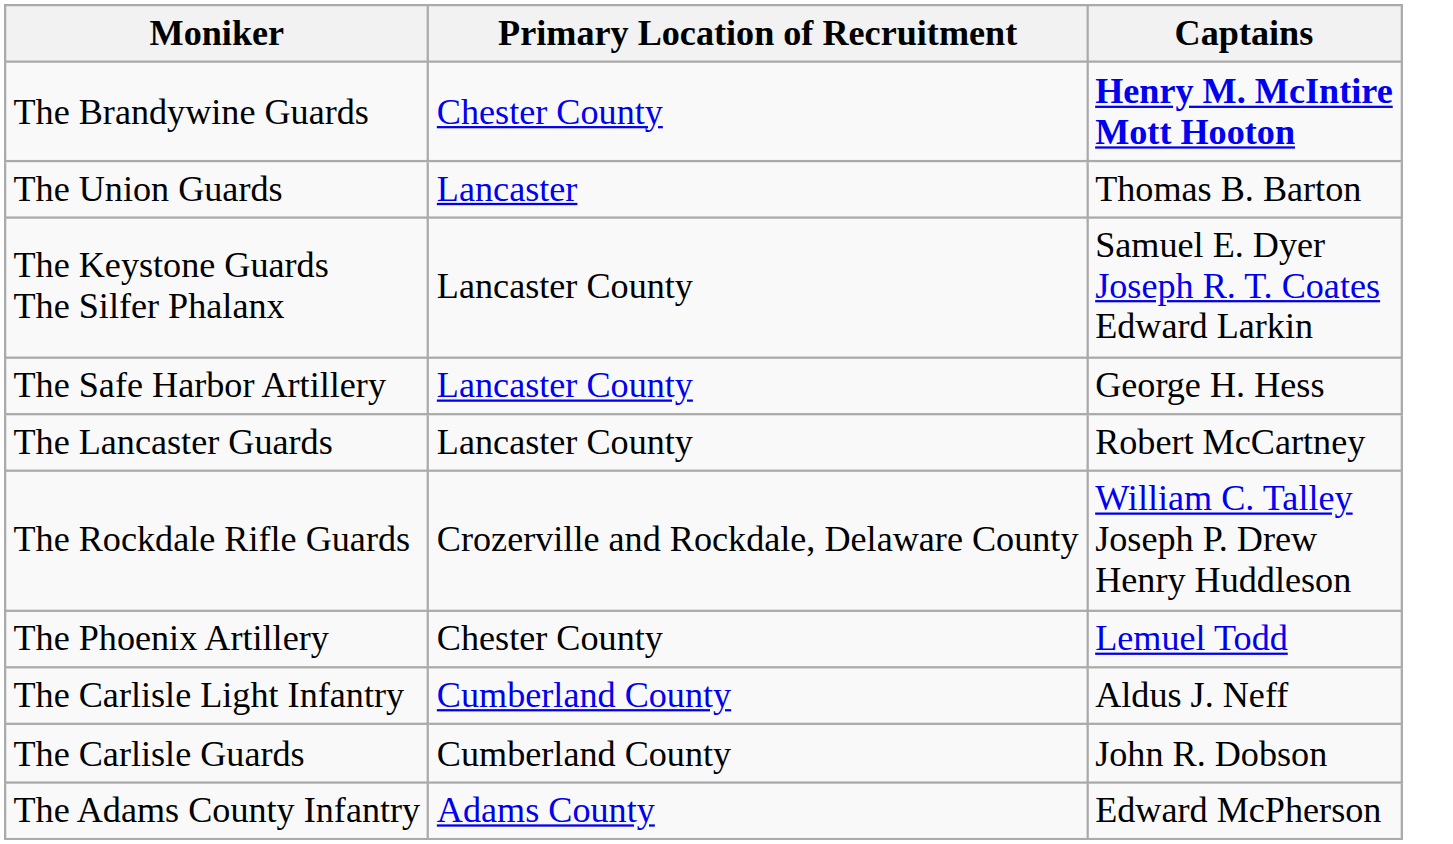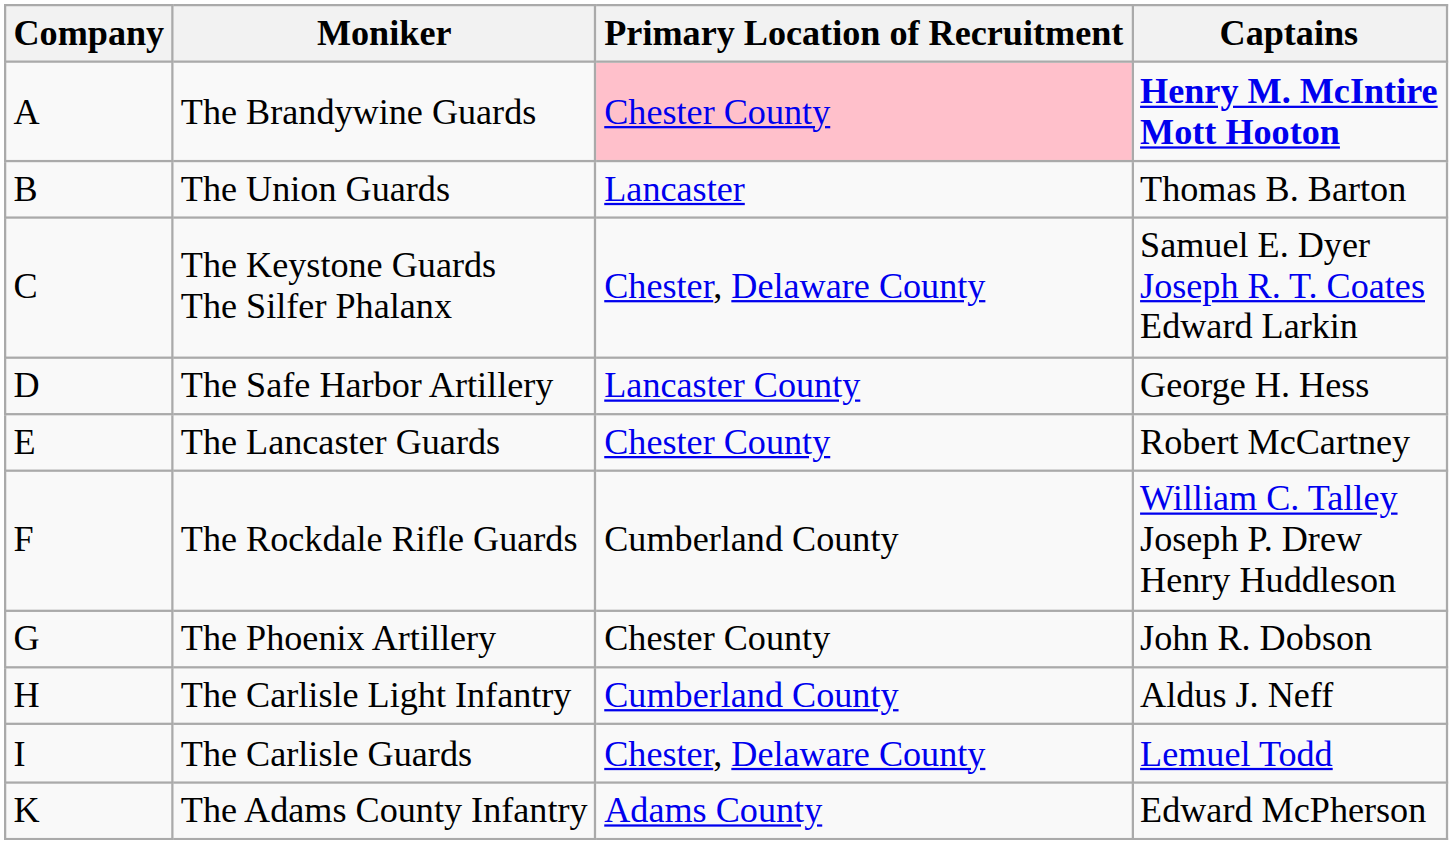+ column: Company | A | B | C | D | E | F | G | H | I | K
The Brandywine Guards | Primary Location of Recruitment: no background -> pink background
The Keystone Guards The Silfer Phalanx | Primary Location of Recruitment: Lancaster County -> Chester, Delaware County
The Lancaster Guards | Primary Location of Recruitment: Lancaster County -> Chester County
The Rockdale Rifle Guards | Primary Location of Recruitment: Crozerville and Rockdale, Delaware County -> Cumberland County
The Phoenix Artillery | Captains: Lemuel Todd -> John R. Dobson
The Carlisle Guards | Primary Location of Recruitment: Cumberland County -> Chester, Delaware County
The Carlisle Guards | Captains: John R. Dobson -> Lemuel Todd
